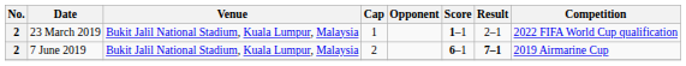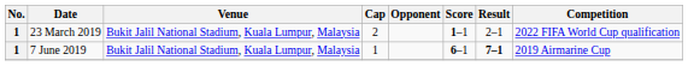23 March 2019 | No.: 2 -> 1
23 March 2019 | Cap: 1 -> 2
7 June 2019 | No.: 2 -> 1
7 June 2019 | Cap: 2 -> 1
